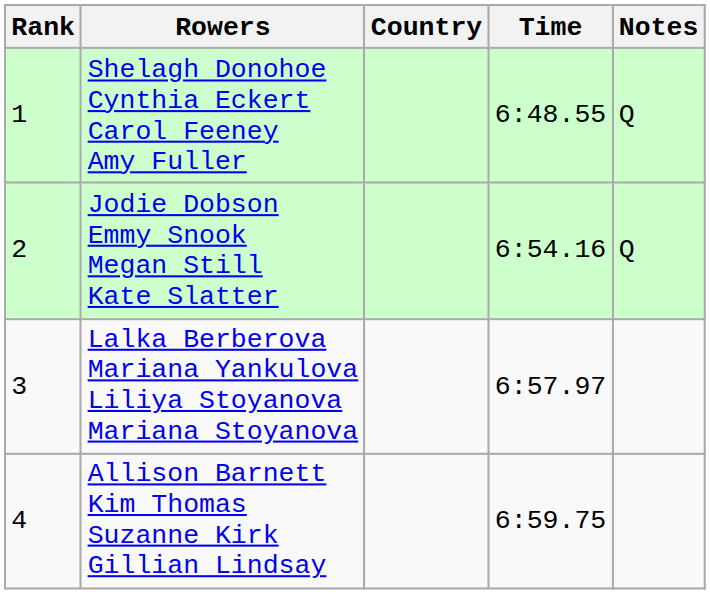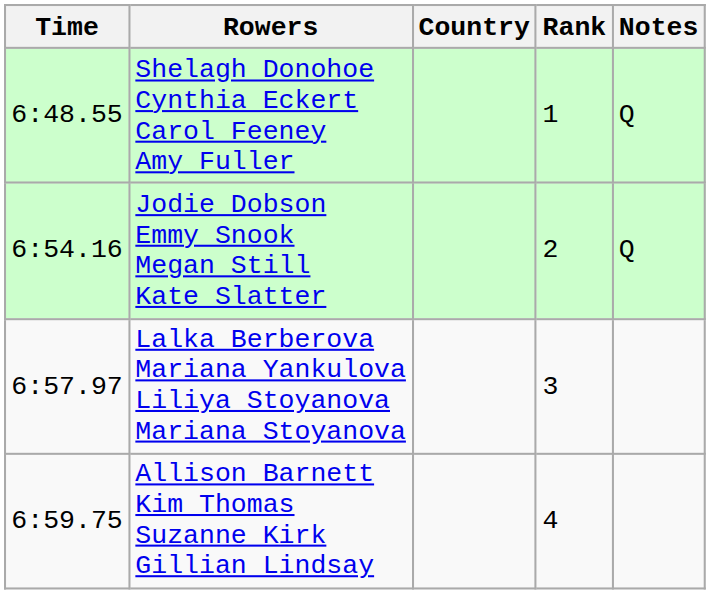columns swapped: Rank <-> Time
